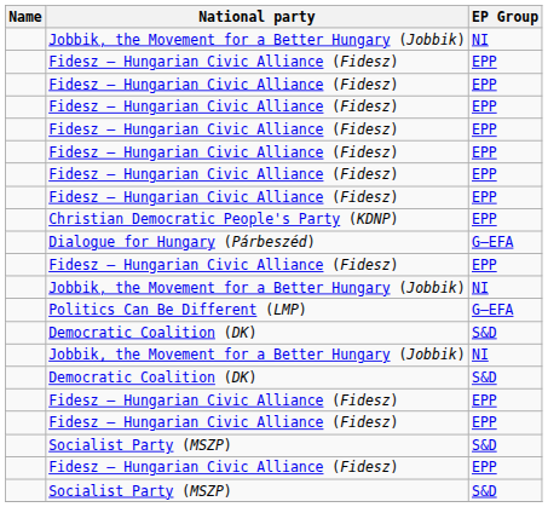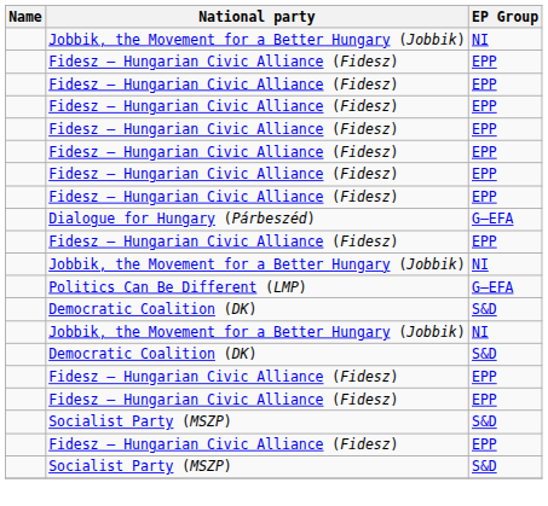- row: Christian Democratic People's Party (KDNP) | EPP
